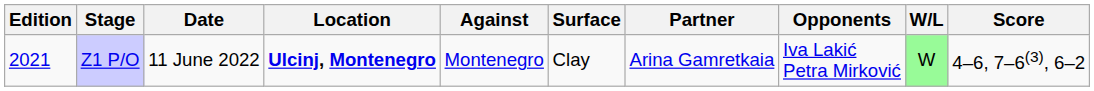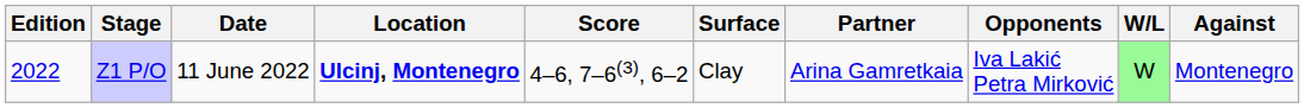columns swapped: Against <-> Score
Z1 P/O | Edition: 2021 -> 2022
